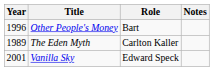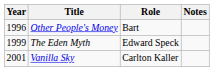The Eden Myth | Year: 1989 -> 1999
The Eden Myth | Role: Carlton Kaller -> Edward Speck
Vanilla Sky | Role: Edward Speck -> Carlton Kaller
